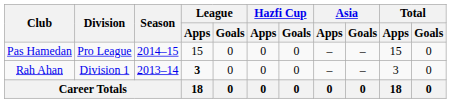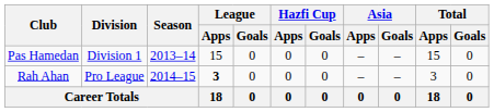Pas Hamedan | Division: Pro League -> Division 1
Pas Hamedan | Season: 2014–15 -> 2013–14
Rah Ahan | Division: Division 1 -> Pro League
Rah Ahan | Season: 2013–14 -> 2014–15
